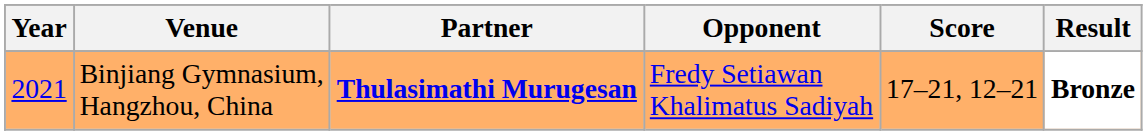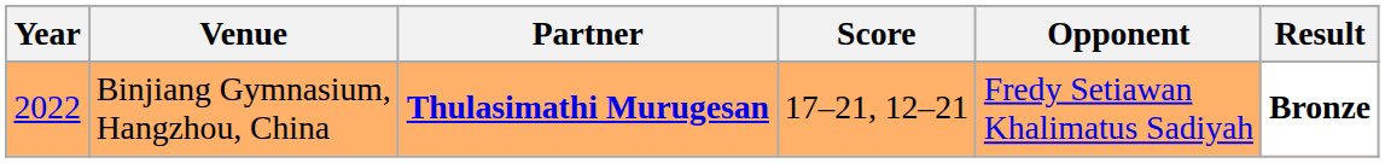columns swapped: Opponent <-> Score
Binjiang Gymnasium, Hangzhou, China | Year: 2021 -> 2022
